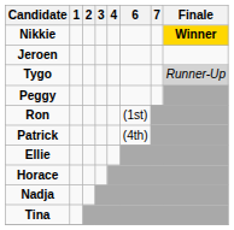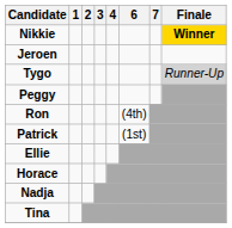Ron | 6: (1st) -> (4th)
Patrick | 6: (4th) -> (1st)
